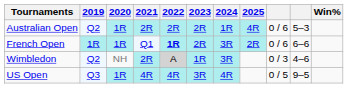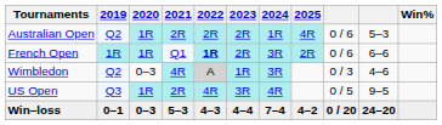Wimbledon | 2020: NH -> 0–3
Wimbledon | 2021: 2R -> 4R
US Open | 2021: 4R -> 2R
+ row: Win–loss | 0–1 | 0–3 | 5–3 | 4–3 | 4–4 | 7–4 | 4–2 | 0 / 20 | 24–20
